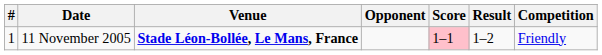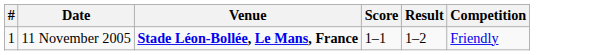- column: Opponent
11 November 2005 | Score: pink background -> no background
